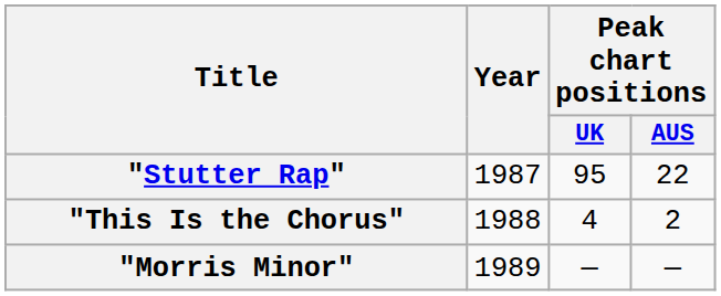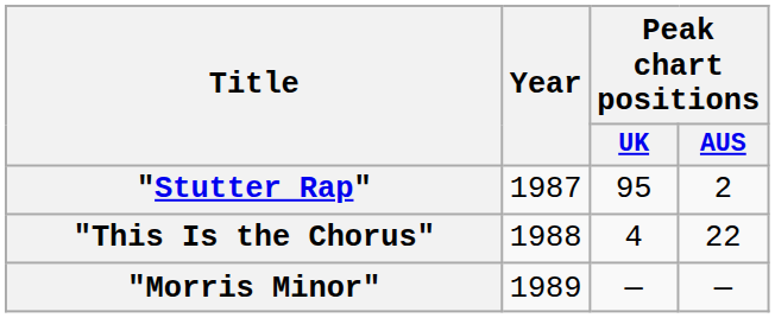"Stutter Rap" | Peak chart positions / AUS: 22 -> 2
"This Is the Chorus" | Peak chart positions / AUS: 2 -> 22
